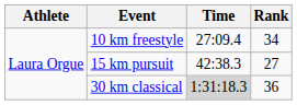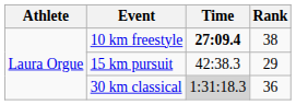10 km freestyle | Time: normal -> bold
10 km freestyle | Rank: 34 -> 38
15 km pursuit | Rank: 27 -> 29
